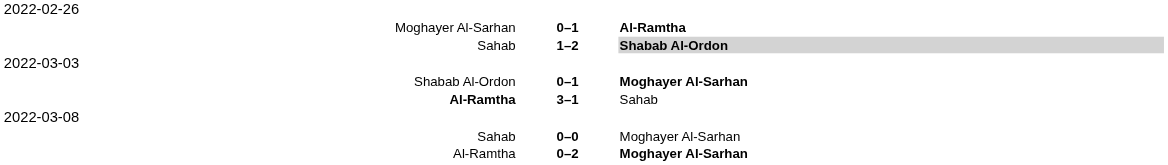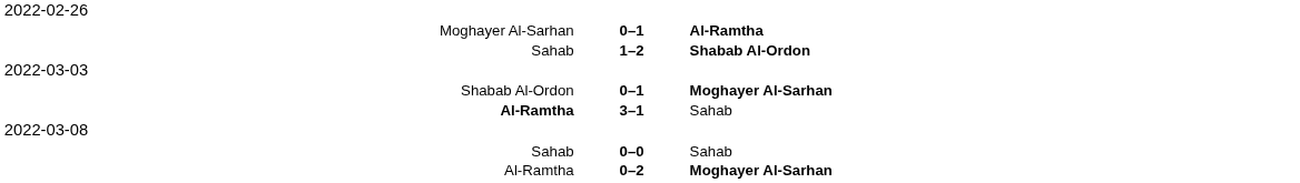Sahab / 1–2 | column 3: lightgrey background -> no background
Sahab / 0–0 | column 3: Moghayer Al-Sarhan -> Sahab
